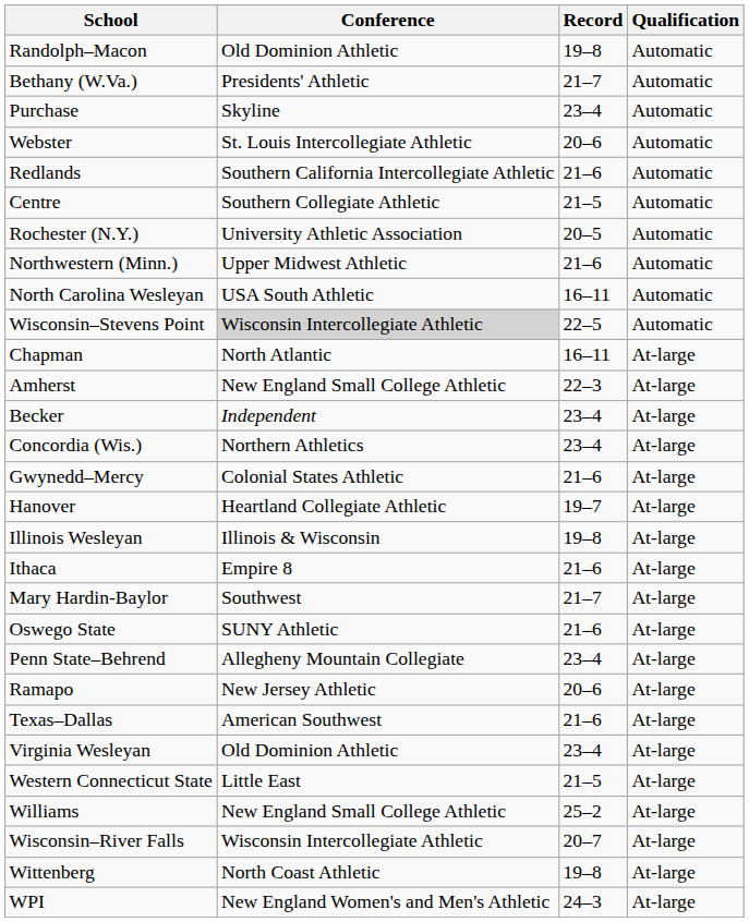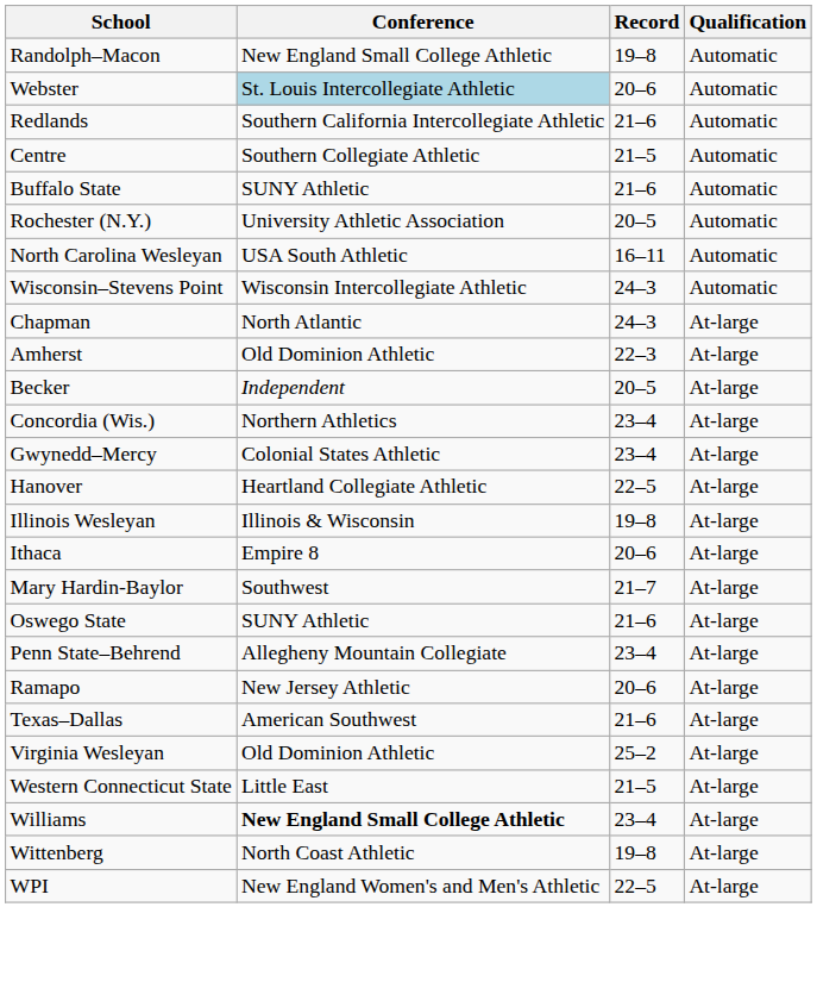Randolph–Macon | Conference: Old Dominion Athletic -> New England Small College Athletic
- row: Bethany (W.Va.) | Presidents' Athletic | 21–7 | Automatic
- row: Purchase | Skyline | 23–4 | Automatic
Webster | Conference: no background -> lightblue background
+ row: Buffalo State | SUNY Athletic | 21–6 | Automatic
- row: Northwestern (Minn.) | Upper Midwest Athletic | 21–6 | Automatic
Wisconsin–Stevens Point | Conference: lightgrey background -> no background
Wisconsin–Stevens Point | Record: 22–5 -> 24–3
Chapman | Record: 16–11 -> 24–3
Amherst | Conference: New England Small College Athletic -> Old Dominion Athletic
Becker | Record: 23–4 -> 20–5
Gwynedd–Mercy | Record: 21–6 -> 23–4
Hanover | Record: 19–7 -> 22–5
Ithaca | Record: 21–6 -> 20–6
Virginia Wesleyan | Record: 23–4 -> 25–2
Williams | Conference: normal -> bold
Williams | Record: 25–2 -> 23–4
- row: Wisconsin–River Falls | Wisconsin Intercollegiate Athletic | 20–7 | At-large
WPI | Record: 24–3 -> 22–5
